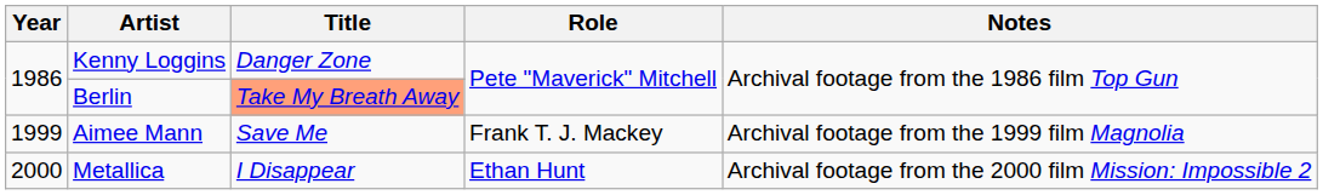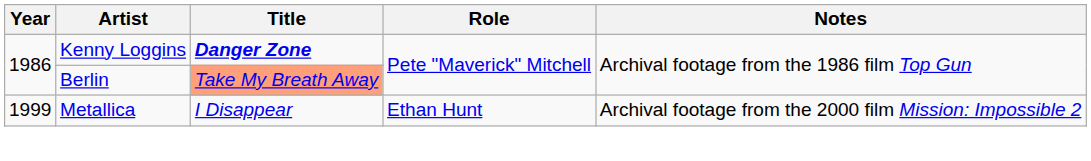Kenny Loggins | Title: normal -> bold
- row: 1999 | Aimee Mann | Save Me | Frank T. J. Mackey | Archival footage from the 1999 film Magnolia
Metallica | Year: 2000 -> 1999
